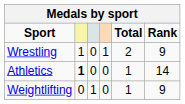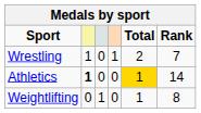Wrestling | Rank: 9 -> 7
Athletics | Total: no background -> gold background
Weightlifting | Rank: 9 -> 8
